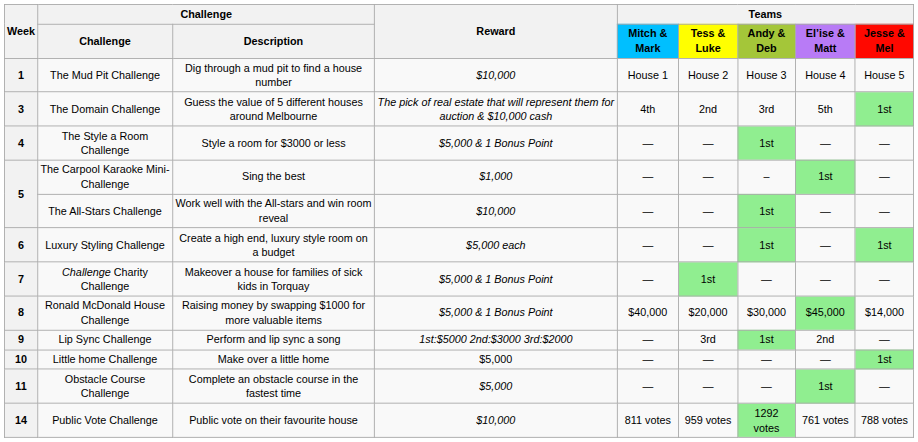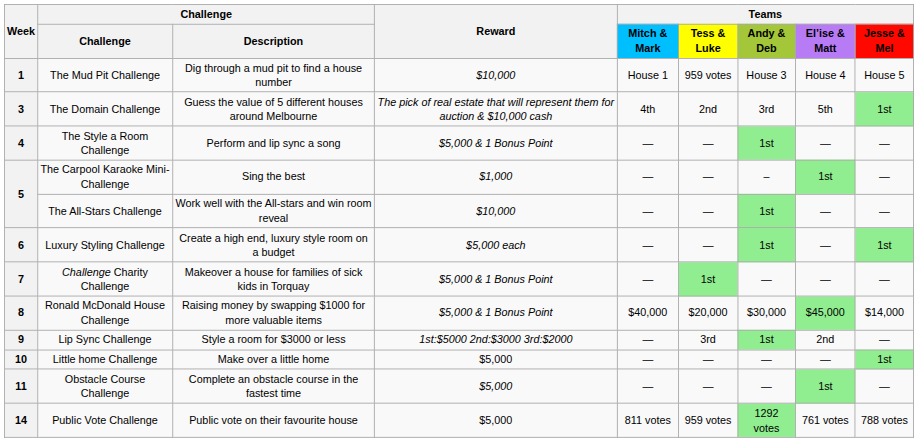1 | Teams / Tess & Luke: House 2 -> 959 votes
4 | Challenge / Description: Style a room for $3000 or less -> Perform and lip sync a song
9 | Challenge / Description: Perform and lip sync a song -> Style a room for $3000 or less
14 | Reward: $10,000 -> $5,000
